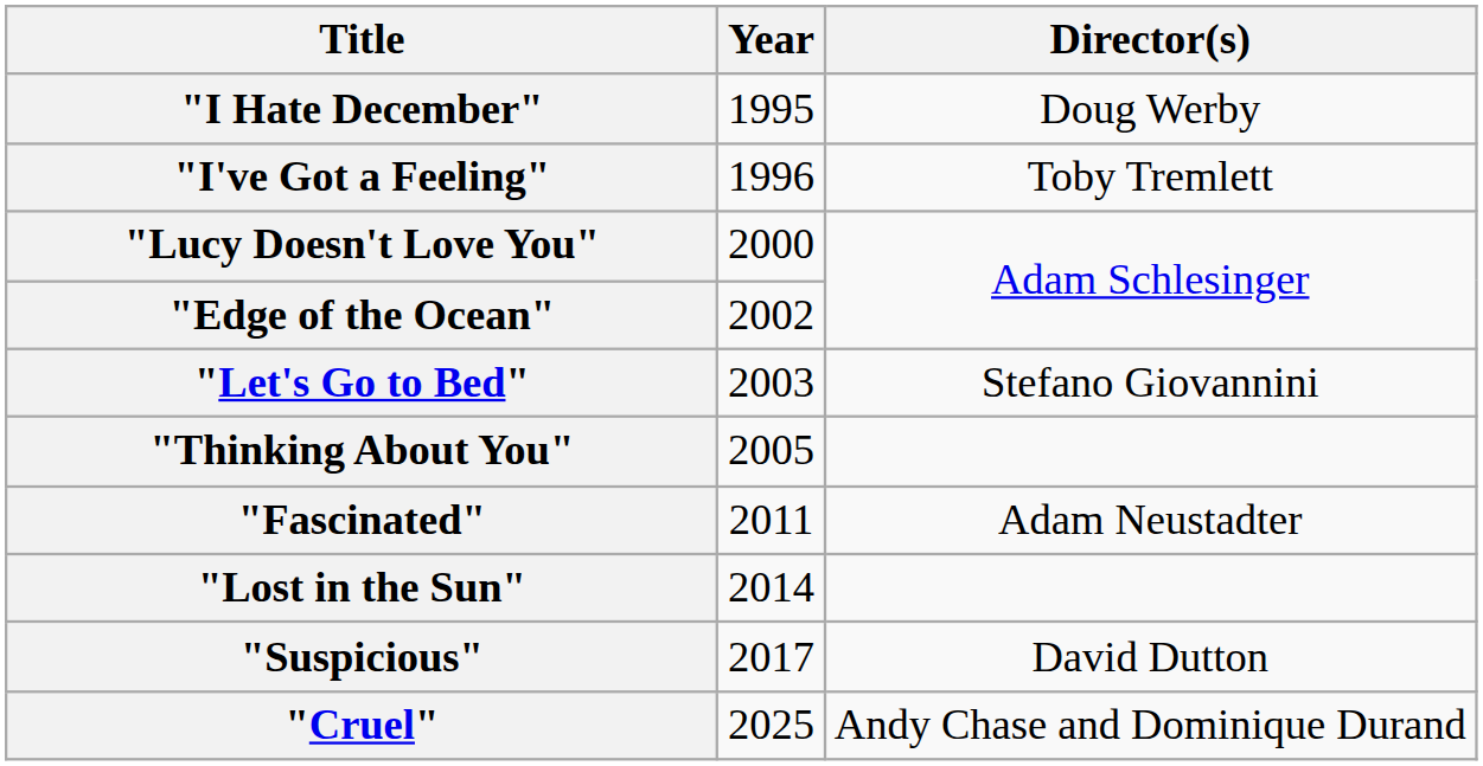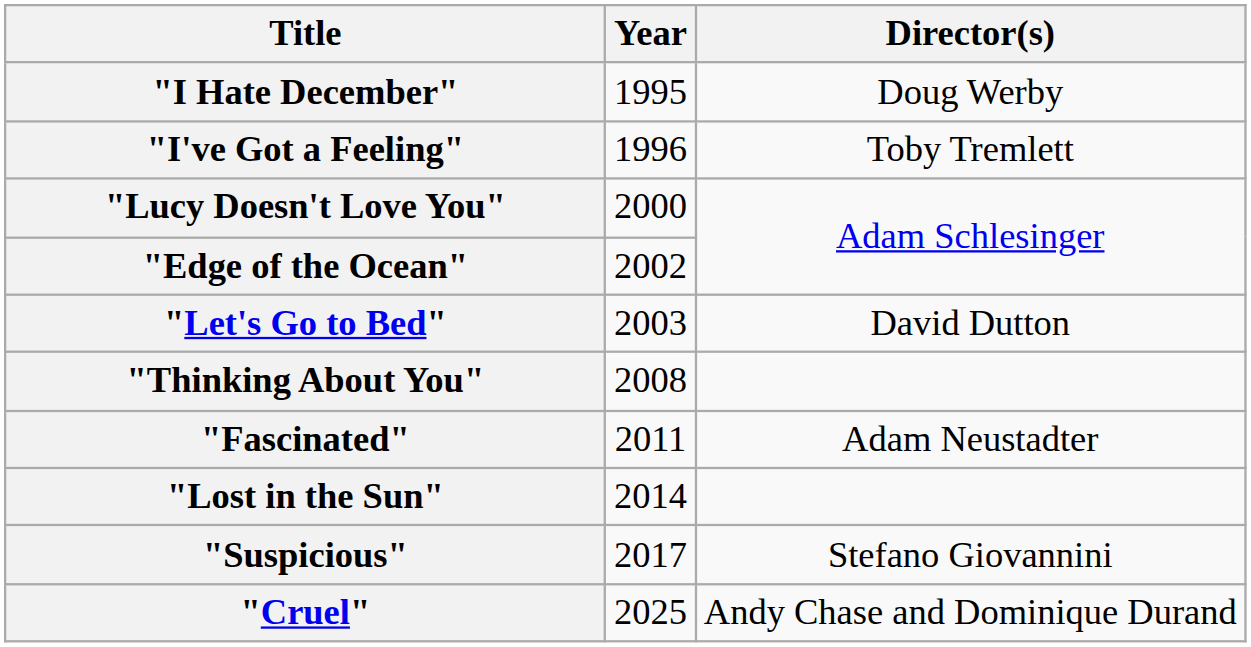"Let's Go to Bed" | Director(s): Stefano Giovannini -> David Dutton
"Thinking About You" | Year: 2005 -> 2008
"Suspicious" | Director(s): David Dutton -> Stefano Giovannini
